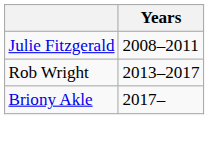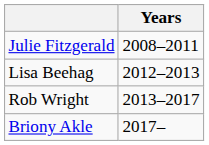+ row: Lisa Beehag | 2012–2013
